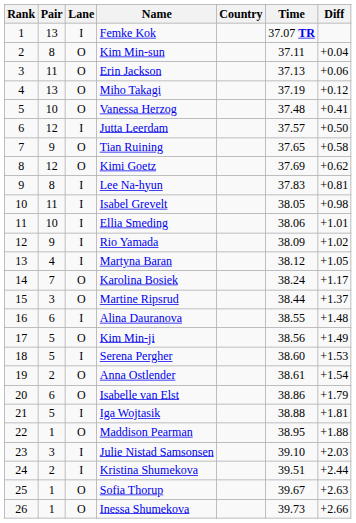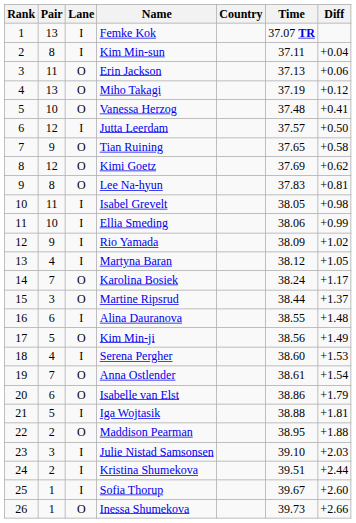Kim Min-sun | Lane: O -> I
Lee Na-hyun | Lane: I -> O
Ellia Smeding | Diff: +1.01 -> +0.99
Serena Pergher | Pair: 5 -> 4
Anna Ostlender | Pair: 2 -> 7
Maddison Pearman | Pair: 1 -> 2
Sofia Thorup | Lane: O -> I
Sofia Thorup | Diff: +2.63 -> +2.60
